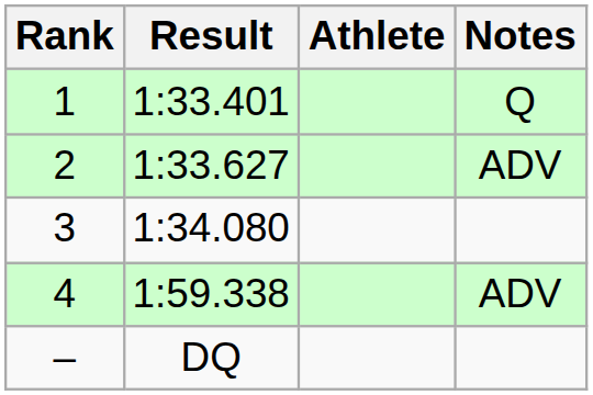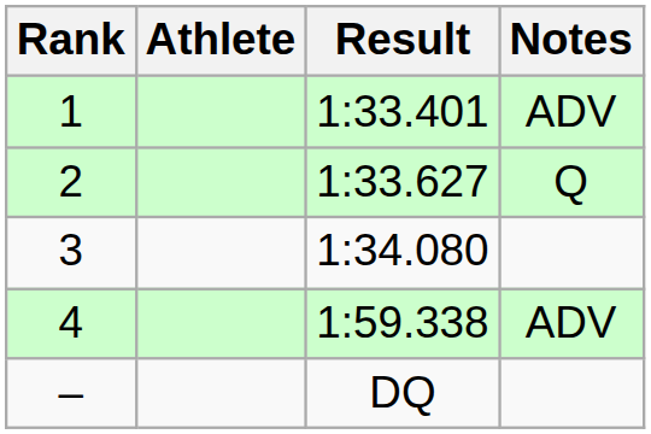columns swapped: Athlete <-> Result
1 | Notes: Q -> ADV
2 | Notes: ADV -> Q
